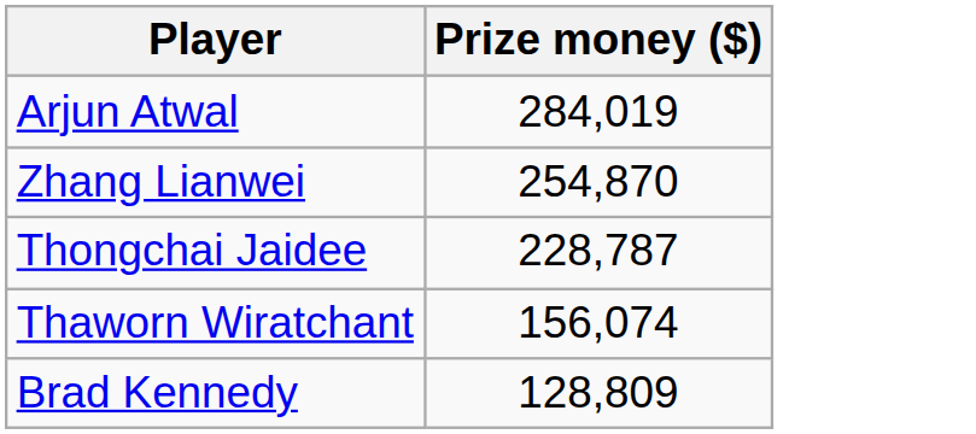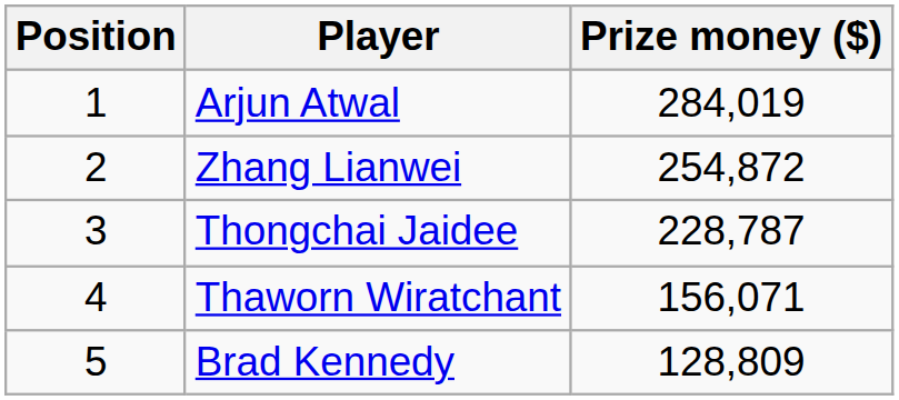+ column: Position | 1 | 2 | 3 | 4 | 5
Zhang Lianwei | Prize money ($): 254,870 -> 254,872
Thaworn Wiratchant | Prize money ($): 156,074 -> 156,071
